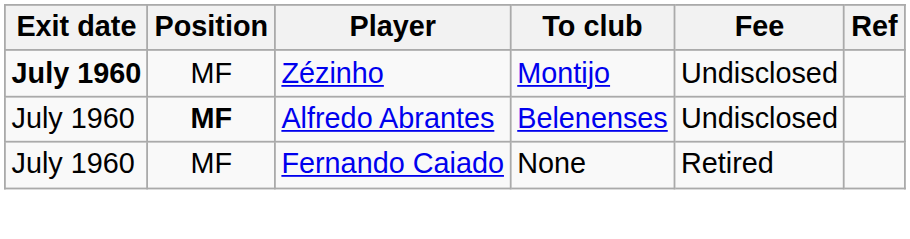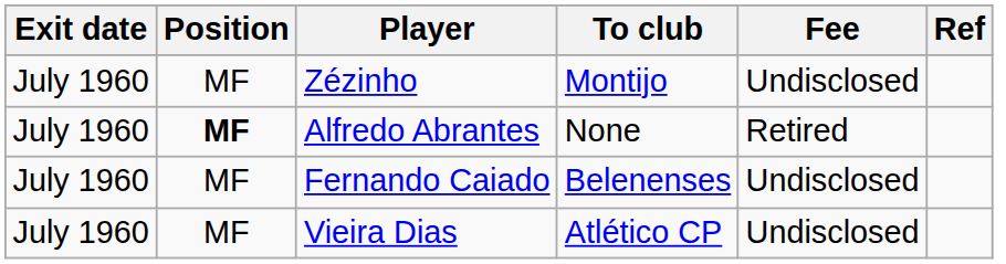Zézinho | Exit date: bold -> normal
Alfredo Abrantes | To club: Belenenses -> None
Alfredo Abrantes | Fee: Undisclosed -> Retired
Fernando Caiado | To club: None -> Belenenses
Fernando Caiado | Fee: Retired -> Undisclosed
+ row: July 1960 | MF | Vieira Dias | Atlético CP | Undisclosed
